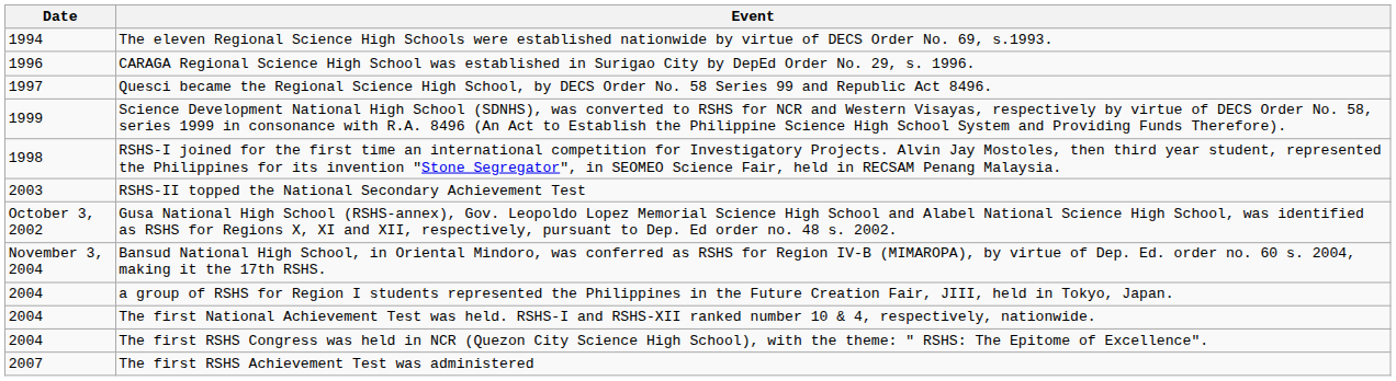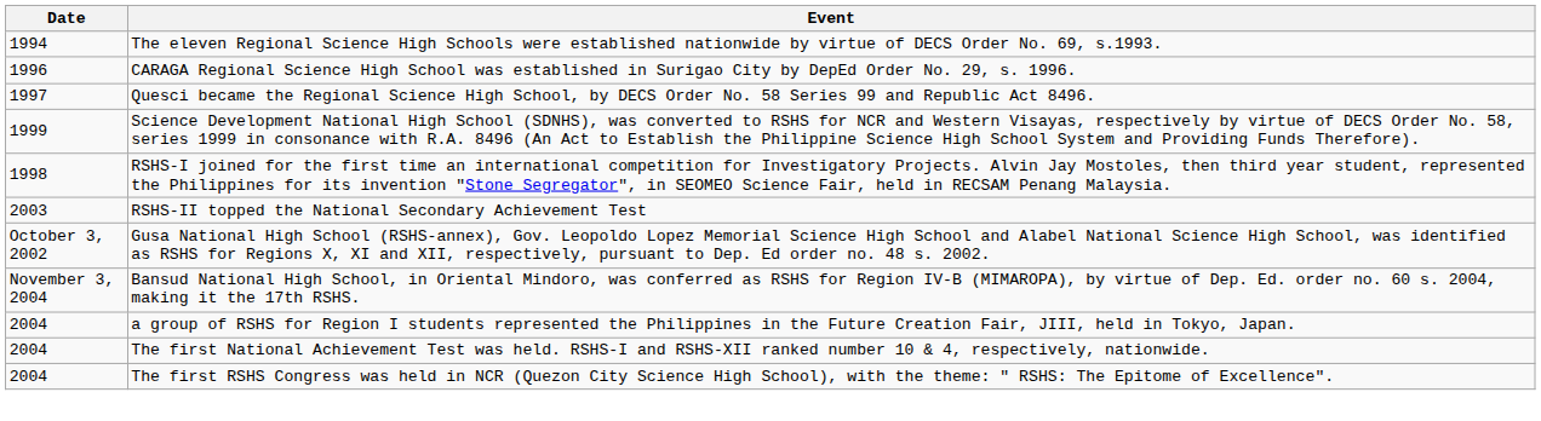- row: 2007 | The first RSHS Achievement Test was administered
